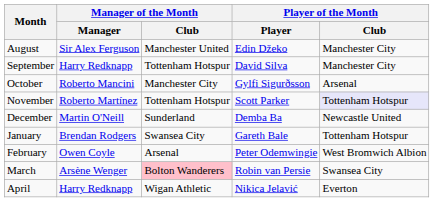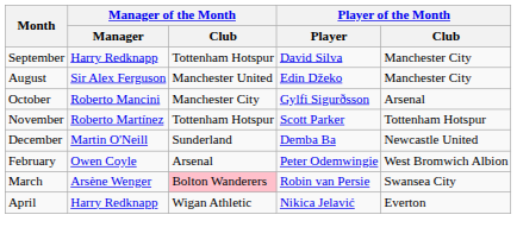rows swapped: August <-> September
November | Player of the Month / Club: lavender background -> no background
- row: January | Brendan Rodgers | Swansea City | Gareth Bale | Tottenham Hotspur
